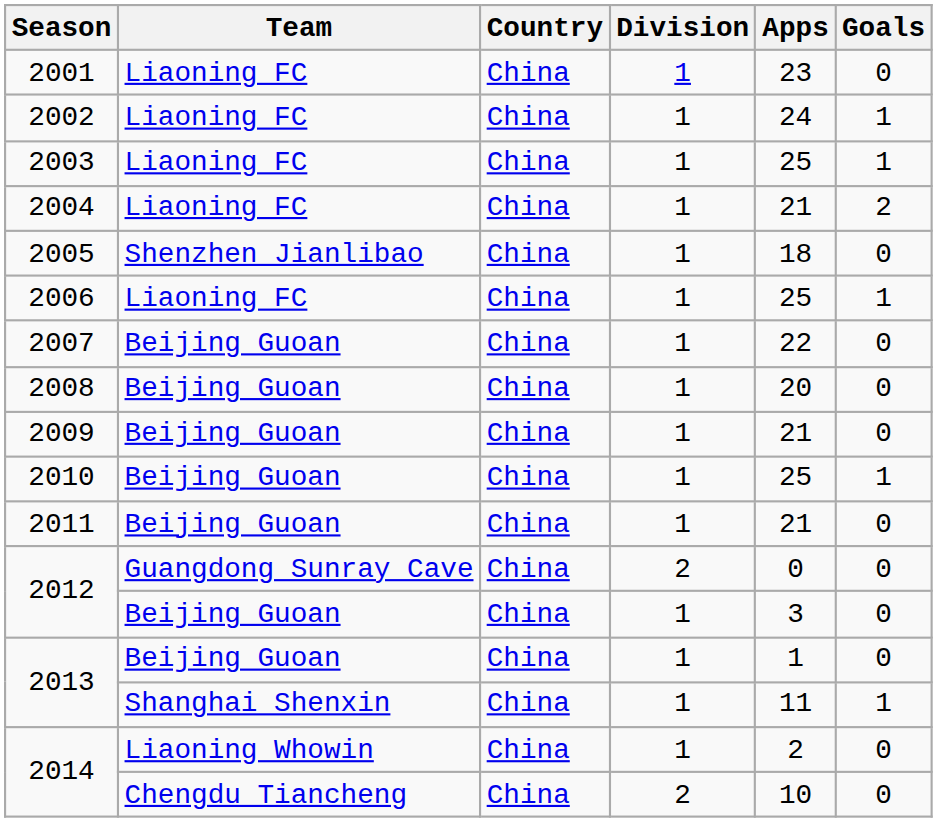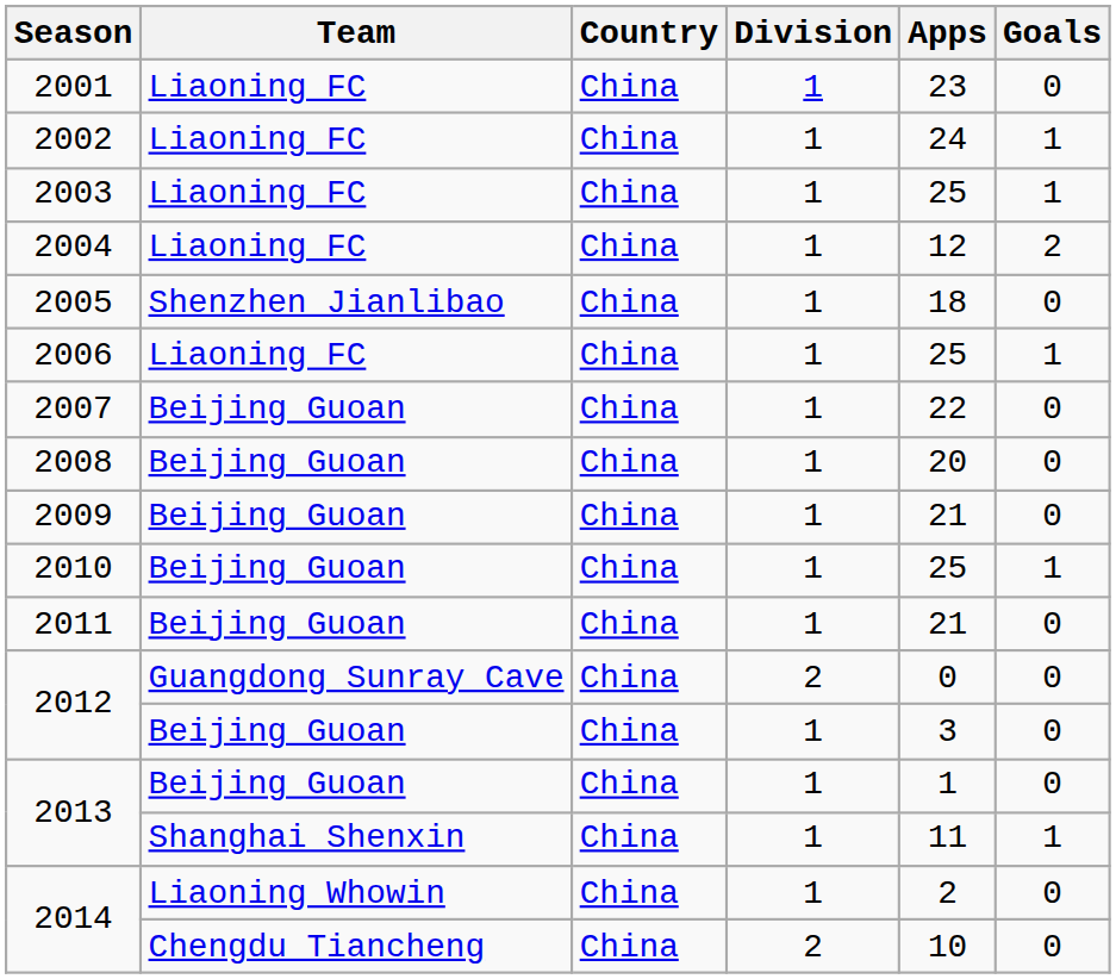2004 | Apps: 21 -> 12
